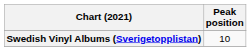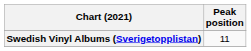Swedish Vinyl Albums (Sverigetopplistan) | Peak position: 10 -> 11
